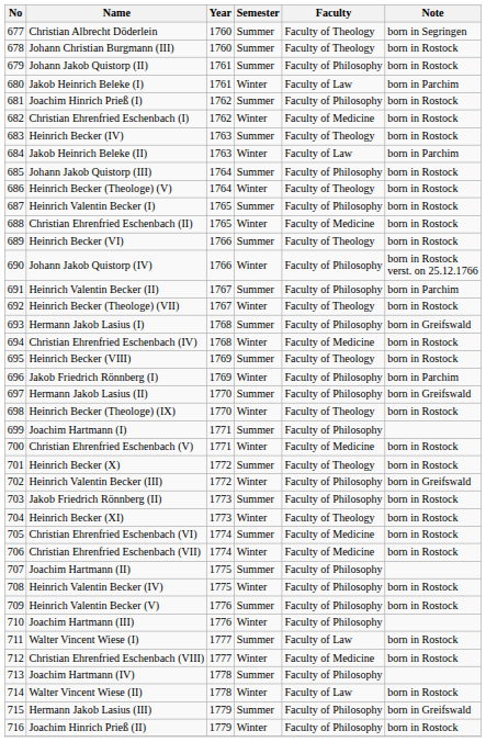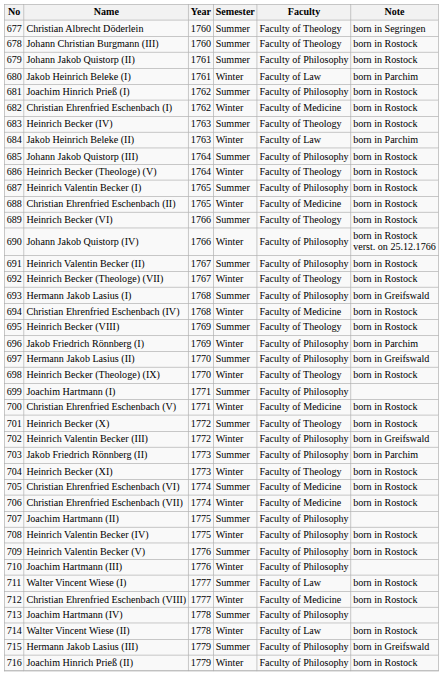Heinrich Valentin Becker (II) | Note: born in Parchim -> born in Rostock
Jakob Friedrich Rönnberg (II) | Note: born in Rostock -> born in Parchim
